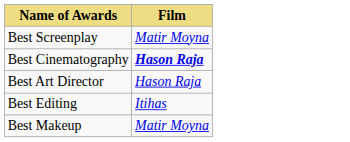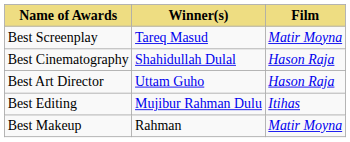+ column: Winner(s) | Tareq Masud | Shahidullah Dulal | Uttam Guho | Mujibur Rahman Dulu | Rahman
Best Cinematography | Film: bold -> normal
